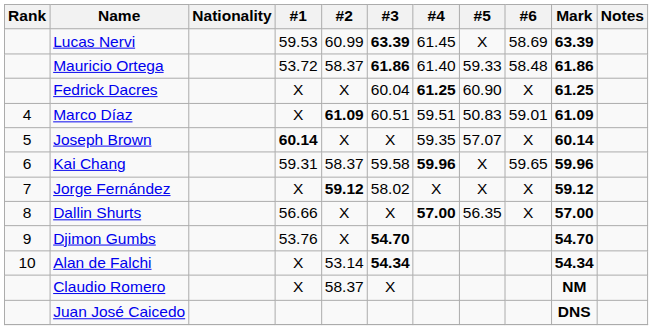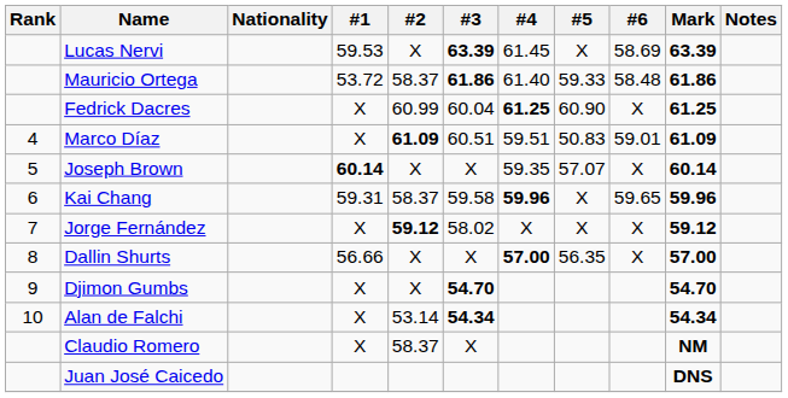Lucas Nervi | #2: 60.99 -> X
Fedrick Dacres | #2: X -> 60.99
Djimon Gumbs | #1: 53.76 -> X
